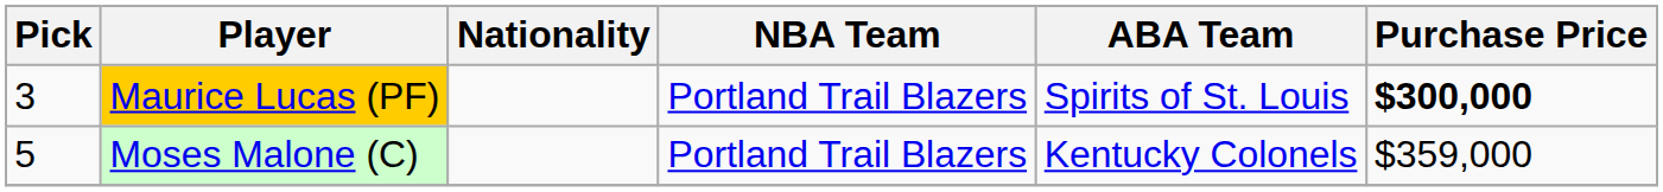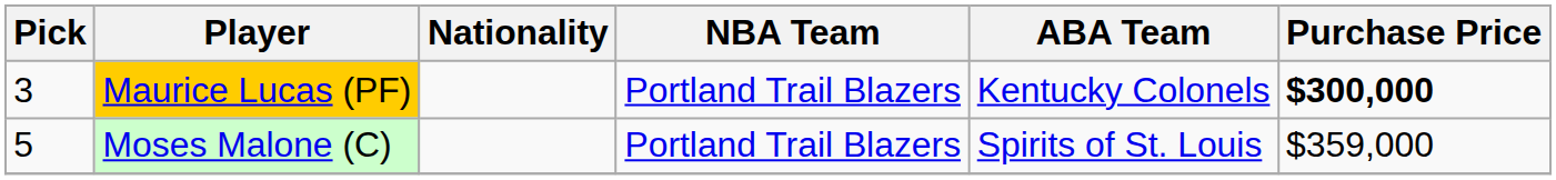Maurice Lucas (PF) | ABA Team: Spirits of St. Louis -> Kentucky Colonels
Moses Malone (C) | ABA Team: Kentucky Colonels -> Spirits of St. Louis
